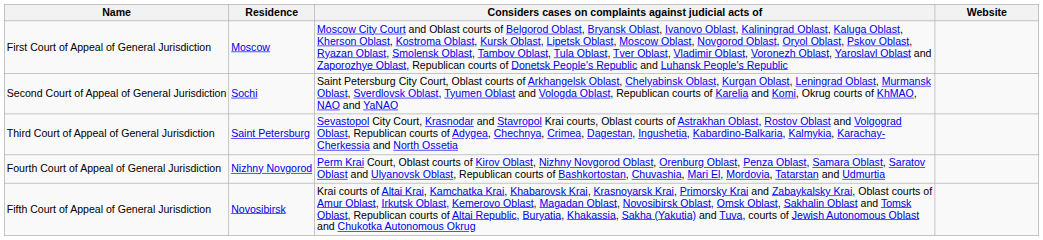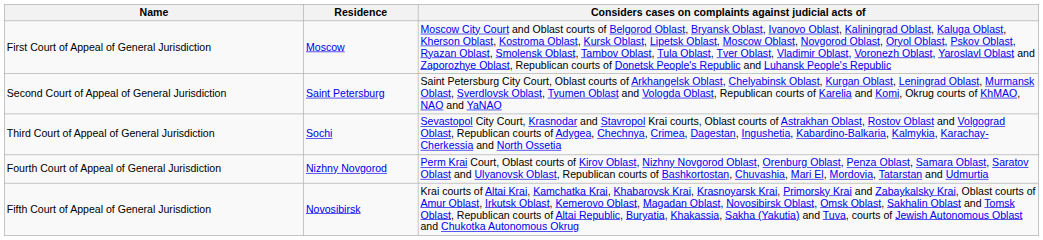- column: Website
Second Court of Appeal of General Jurisdiction | Residence: Sochi -> Saint Petersburg
Third Court of Appeal of General Jurisdiction | Residence: Saint Petersburg -> Sochi
